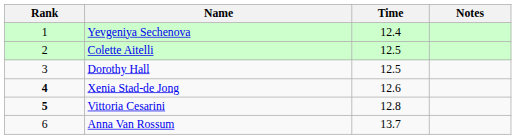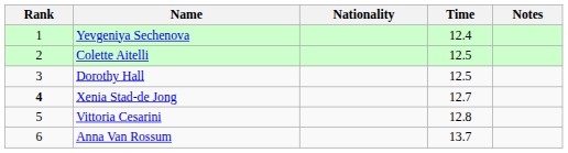+ column: Nationality
Xenia Stad-de Jong | Time: 12.6 -> 12.7
Vittoria Cesarini | Rank: bold -> normal
